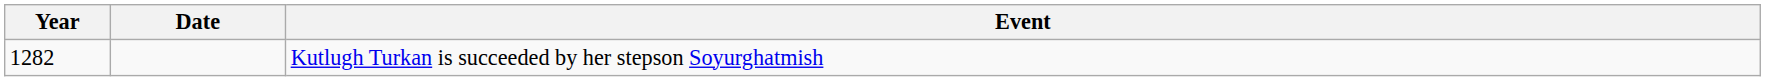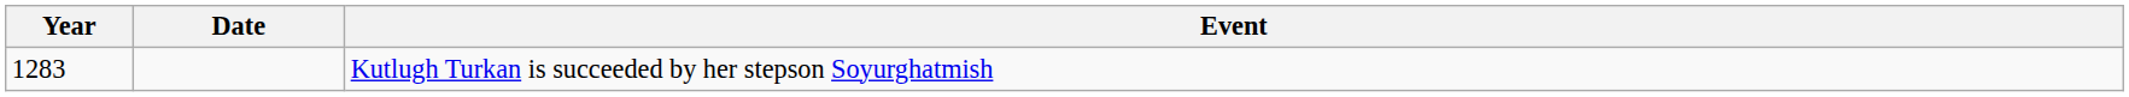Kutlugh Turkan is succeeded by her stepson Soyurghatmish | Year: 1282 -> 1283
